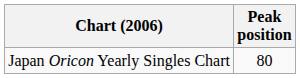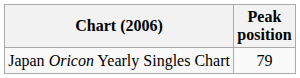Japan Oricon Yearly Singles Chart | Peak position: 80 -> 79
